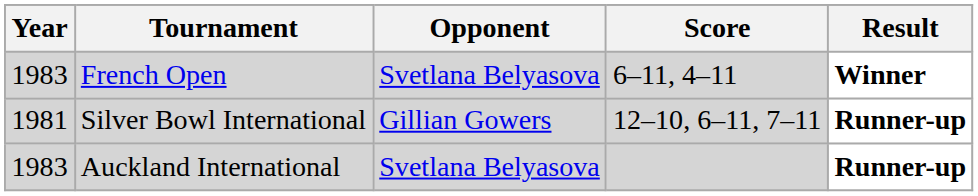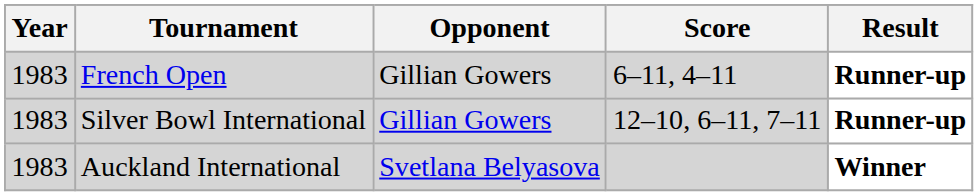French Open | Opponent: Svetlana Belyasova -> Gillian Gowers
French Open | Result: Winner -> Runner-up
Silver Bowl International | Year: 1981 -> 1983
Auckland International | Result: Runner-up -> Winner
